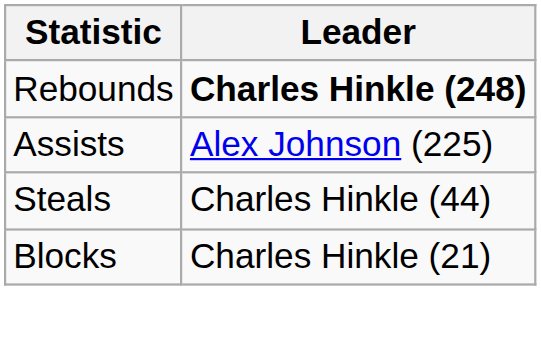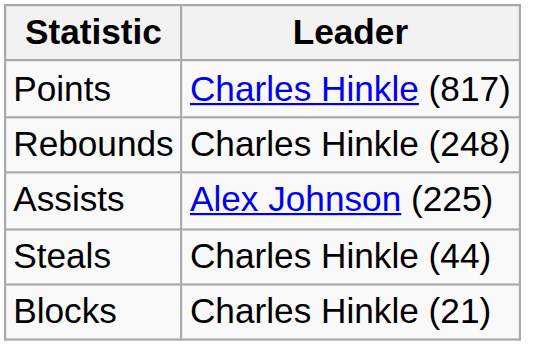+ row: Points | Charles Hinkle (817)
Rebounds | Leader: bold -> normal
